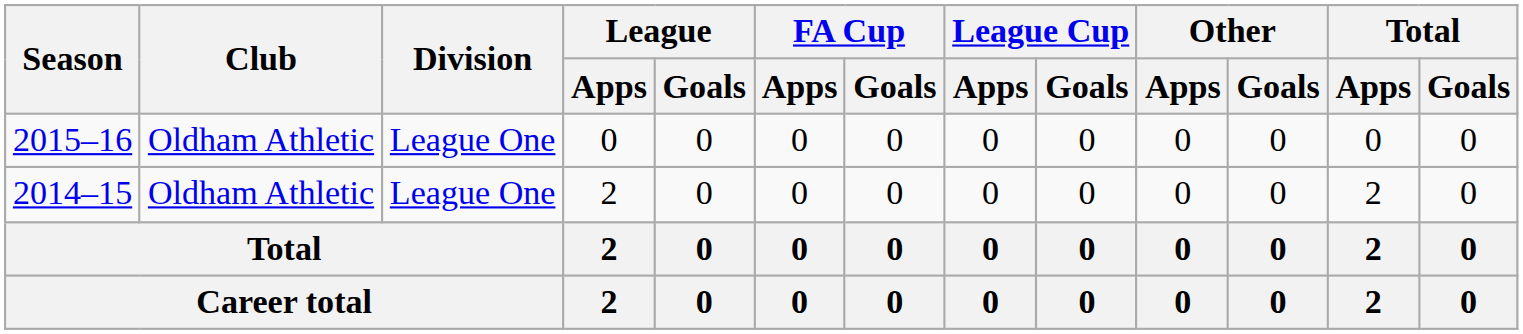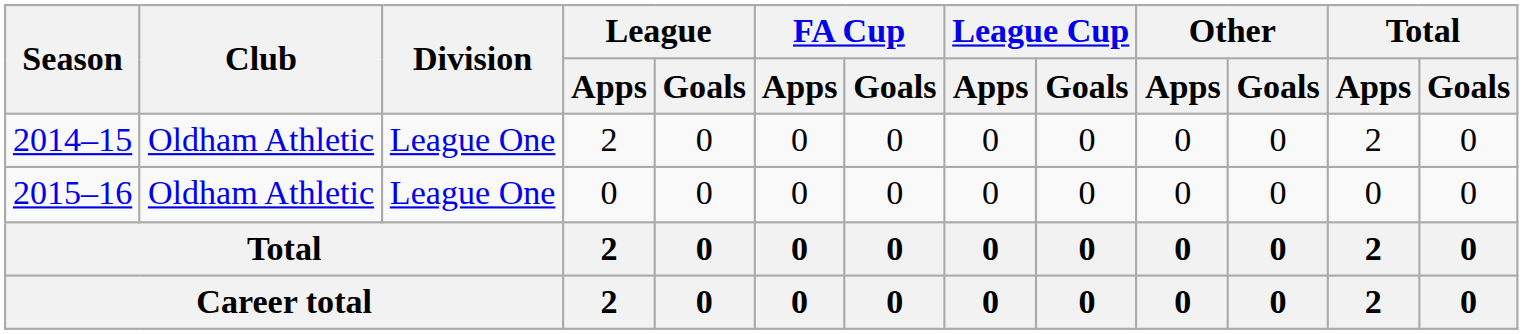rows swapped: 2014–15 <-> 2015–16
